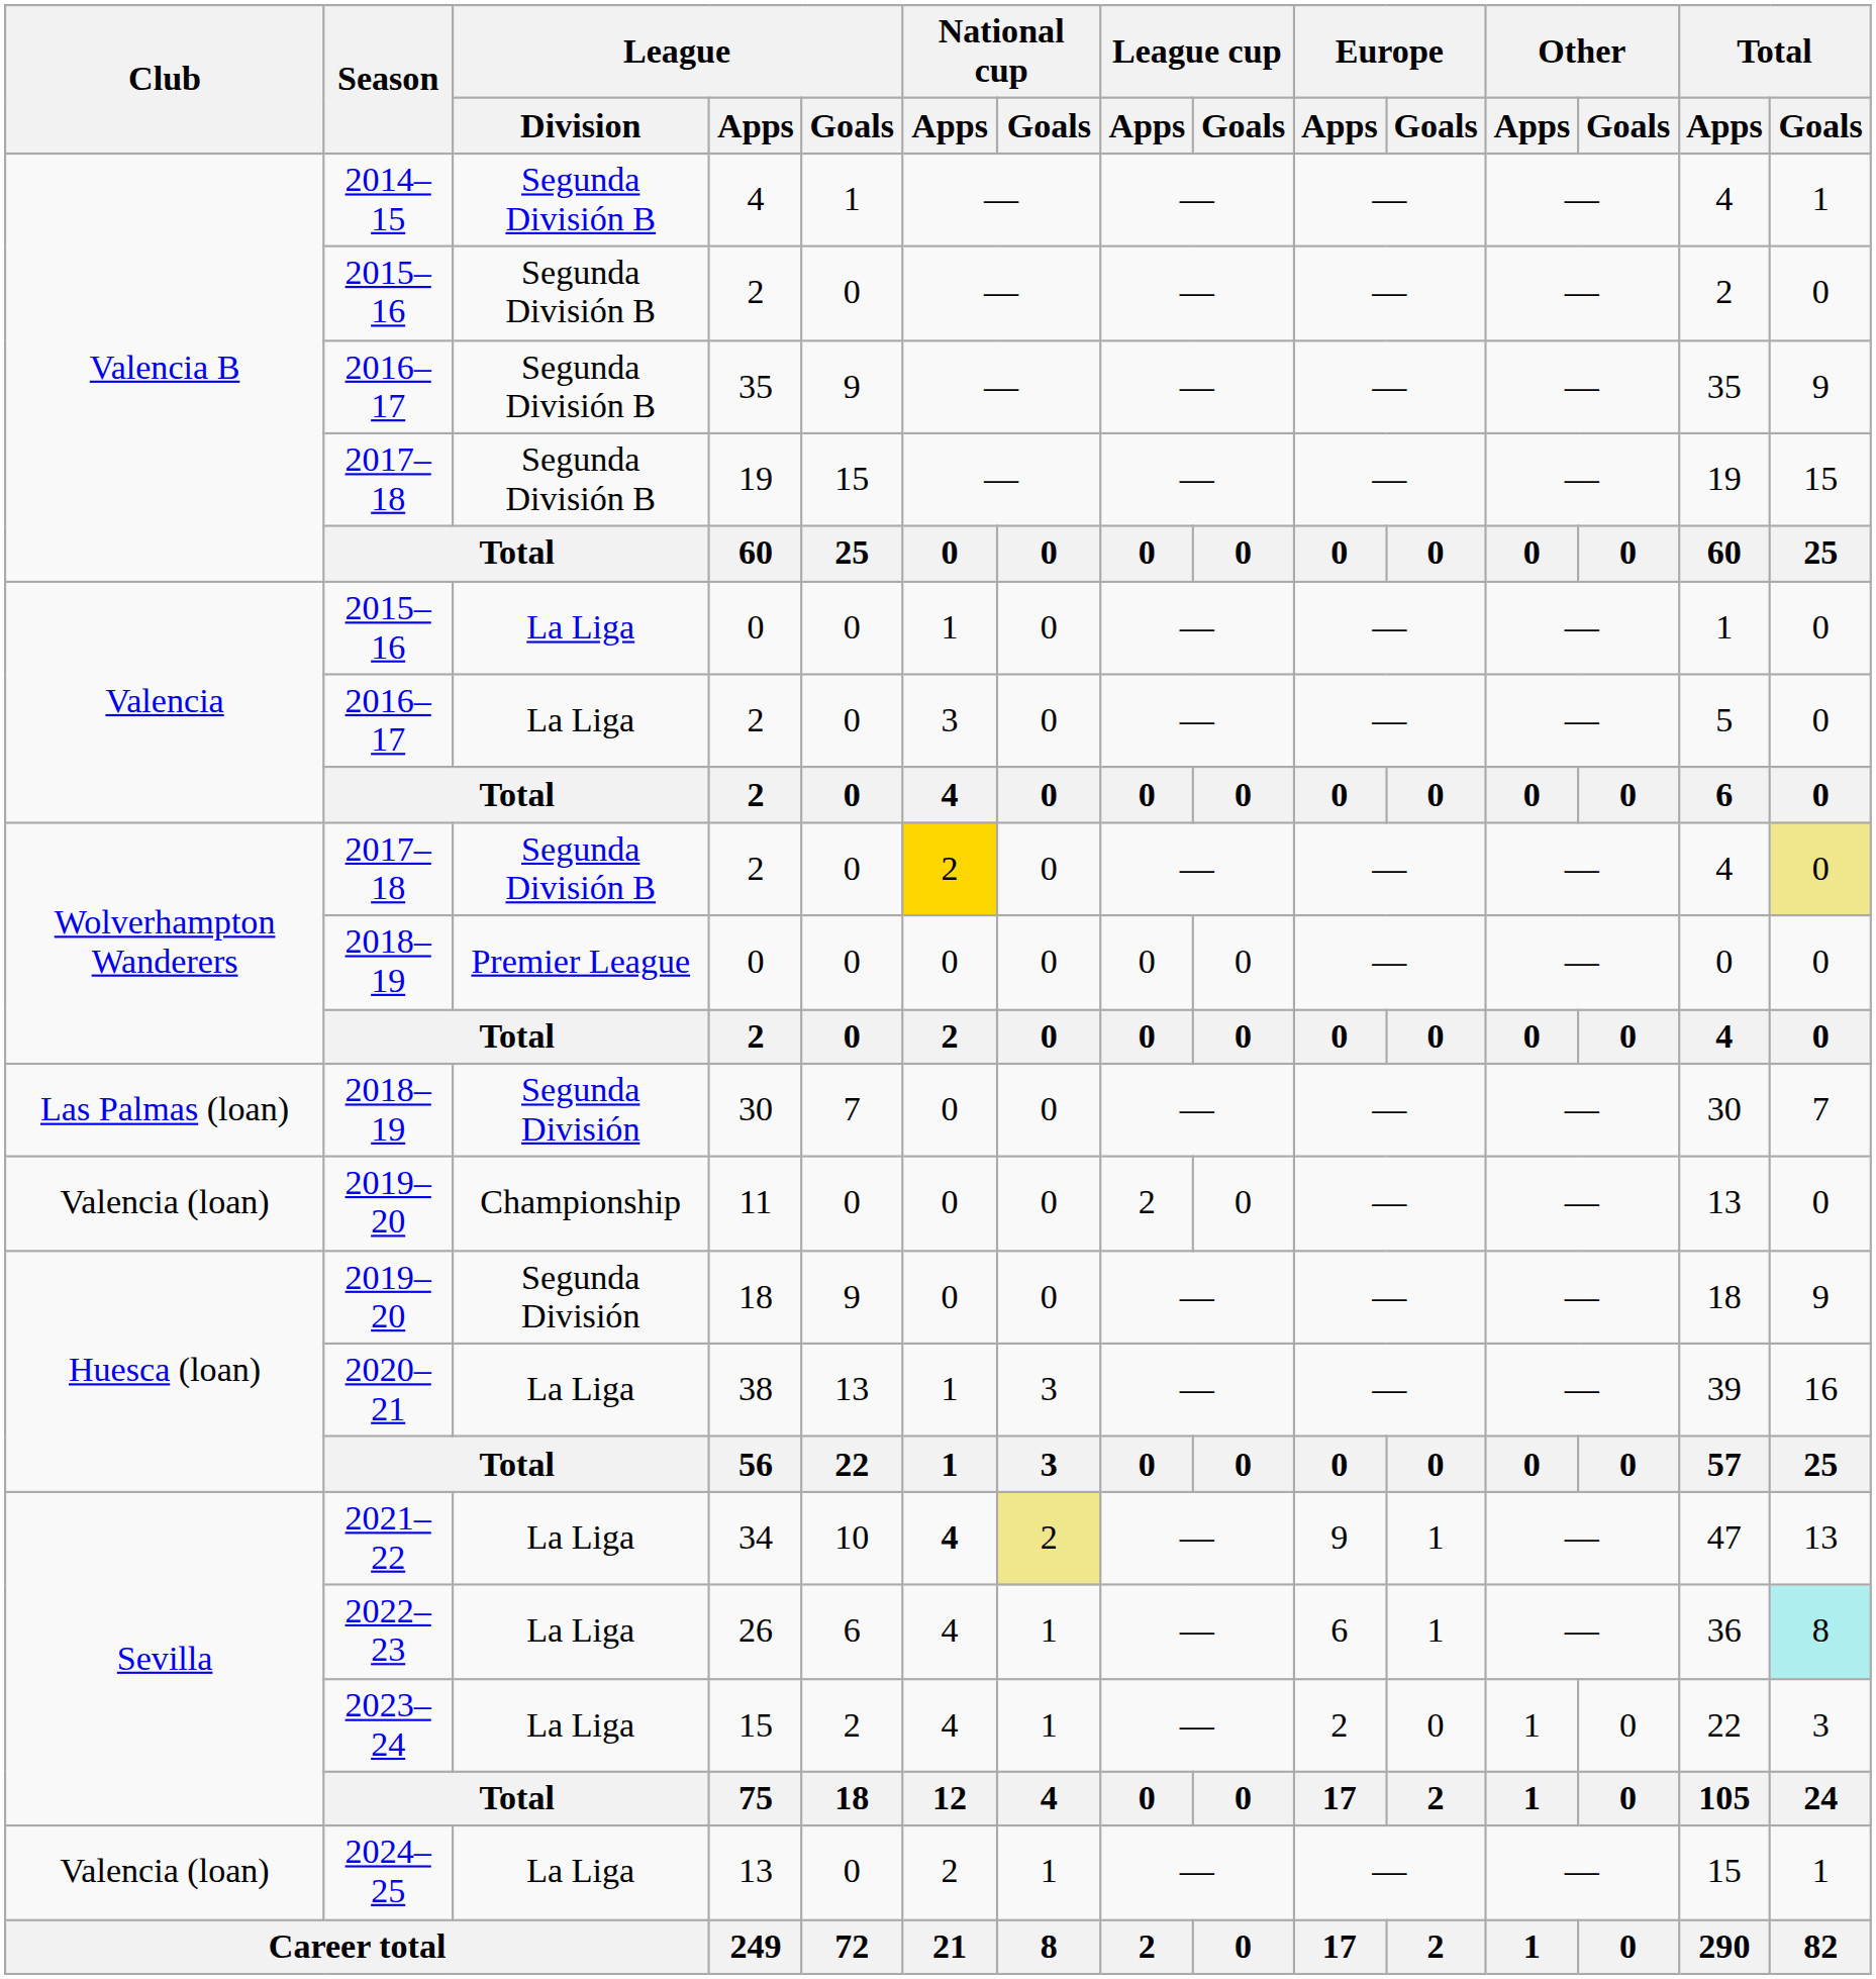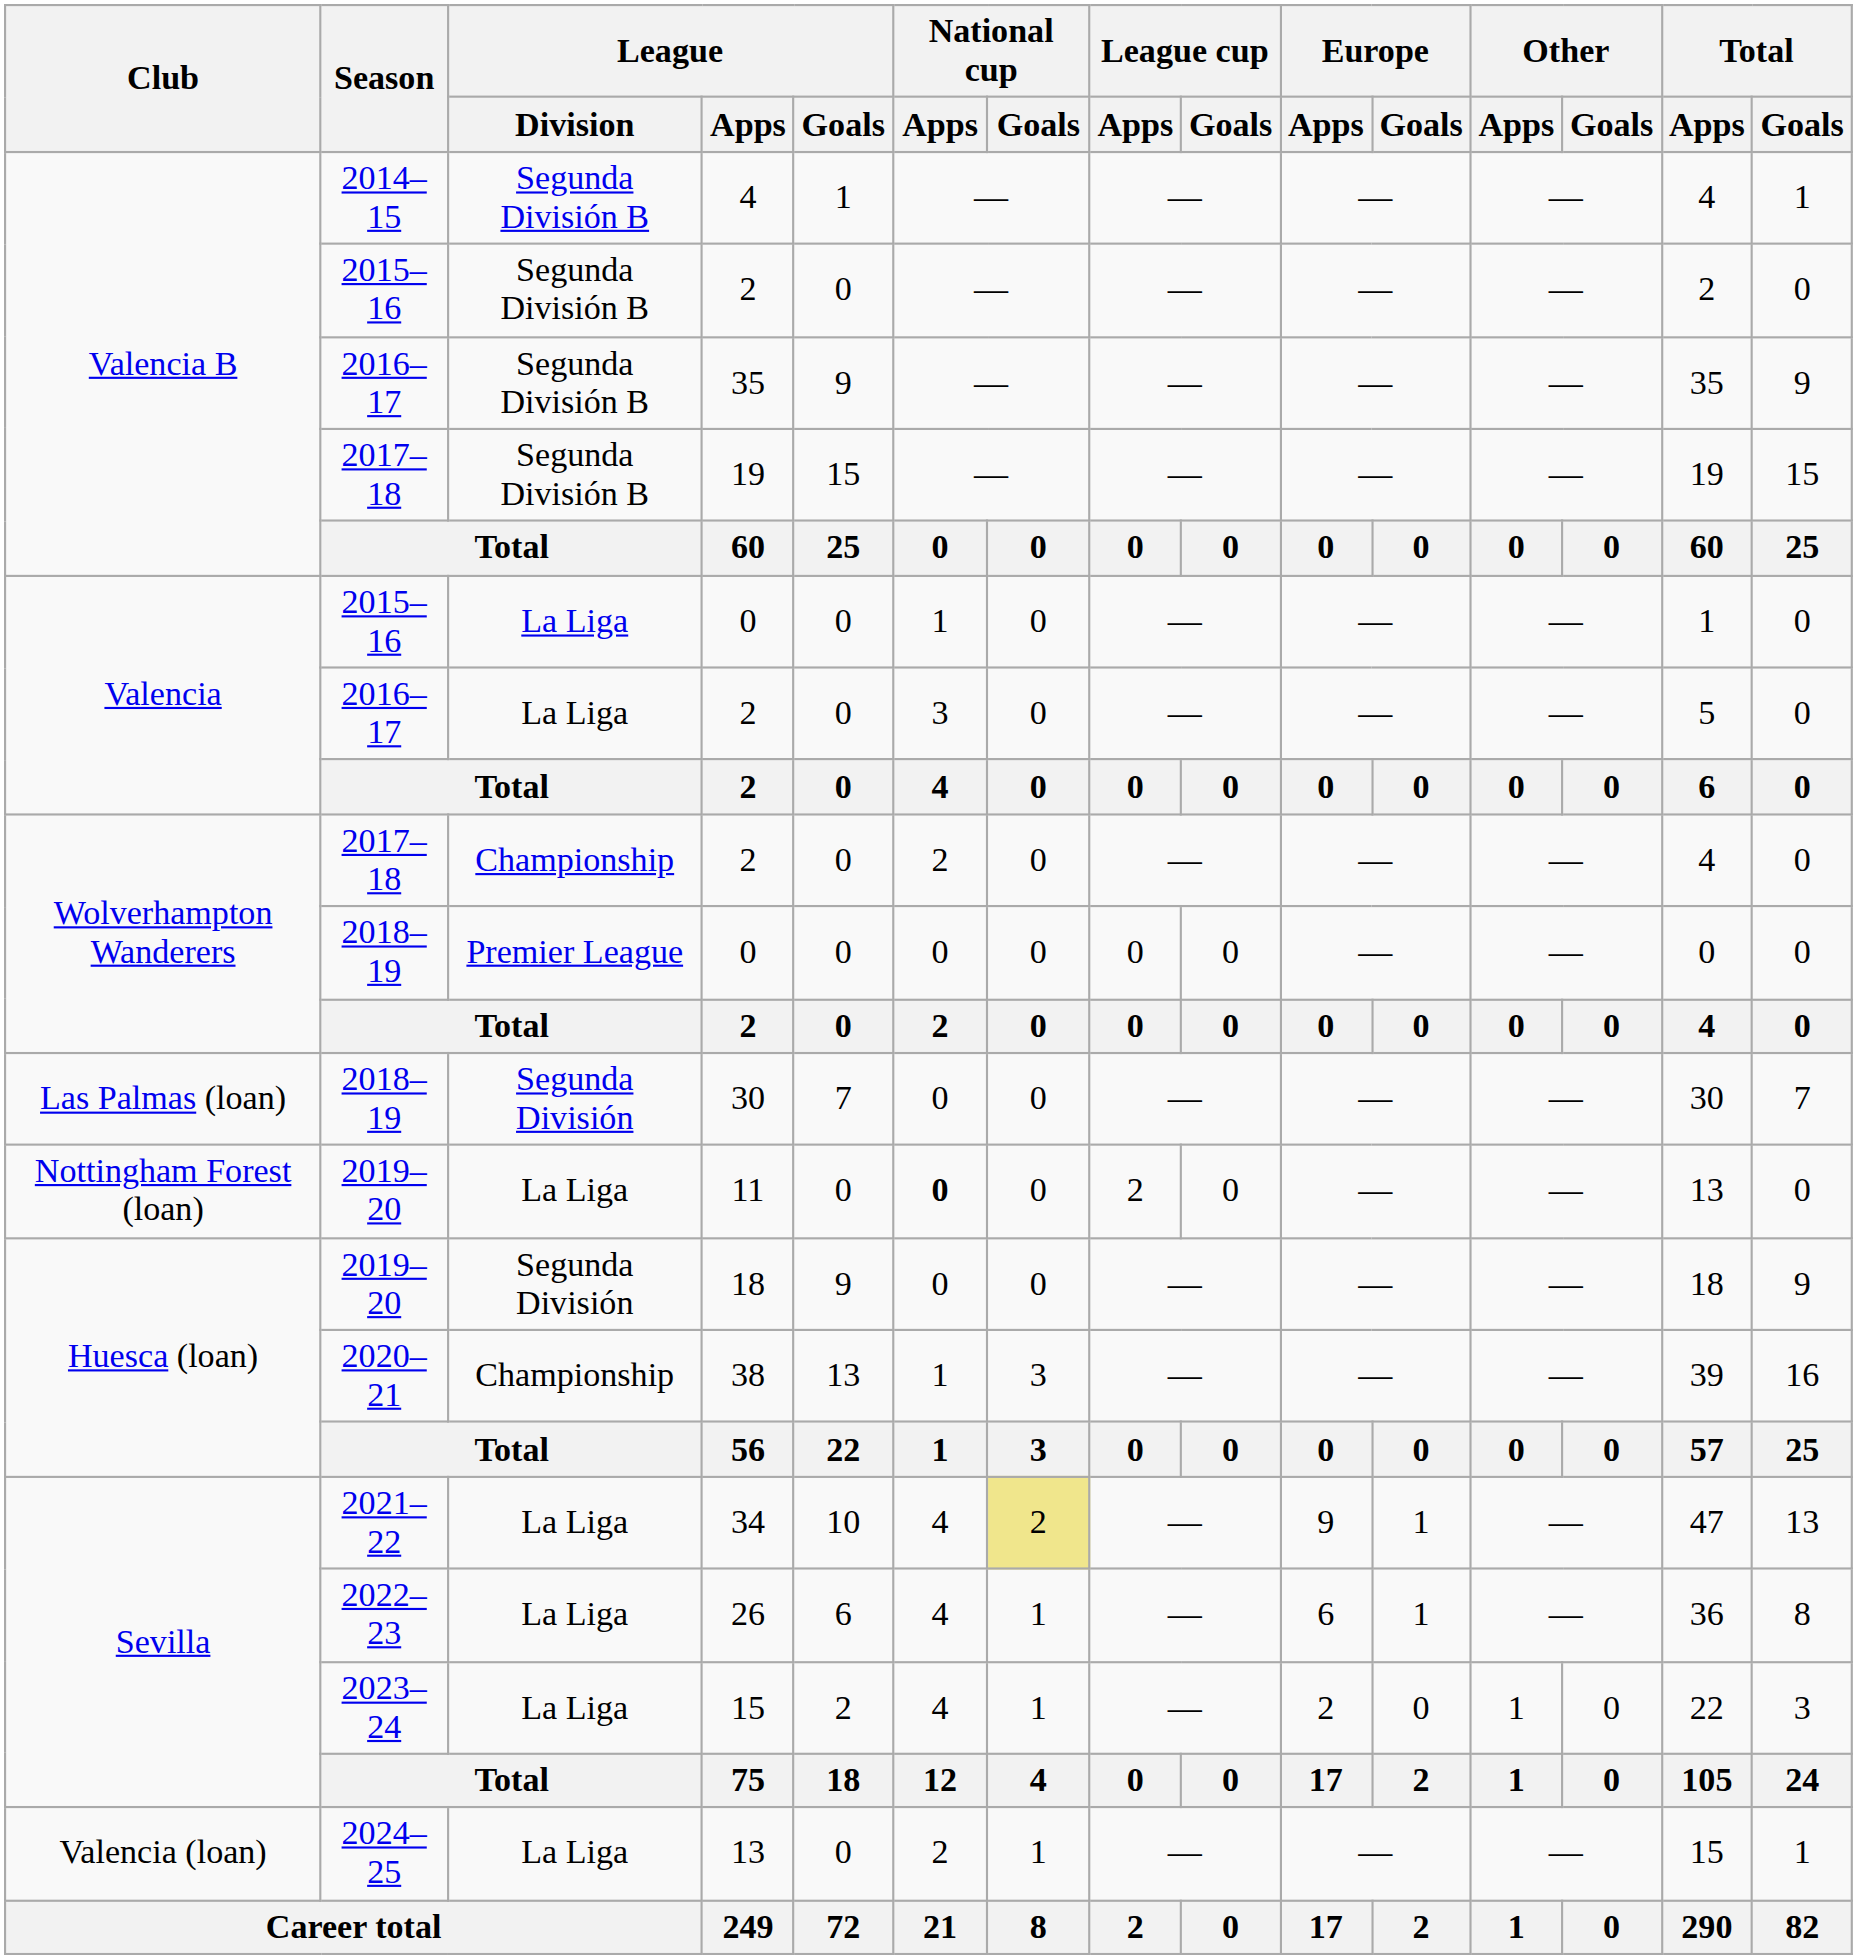2017–18 / 2 | League / Division: Segunda División B -> Championship
2017–18 / 2 | National cup / Apps: gold background -> no background
2017–18 / 2 | Total / Goals: khaki background -> no background
11 | Club: Valencia (loan) -> Nottingham Forest (loan)
11 | League / Division: Championship -> La Liga
11 | National cup / Apps: normal -> bold
38 | League / Division: La Liga -> Championship
34 | National cup / Apps: bold -> normal
26 | Total / Goals: paleturquoise background -> no background
